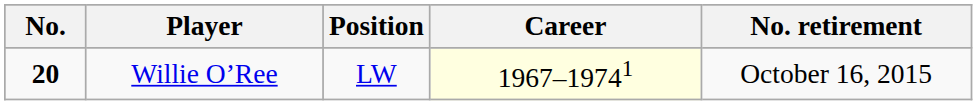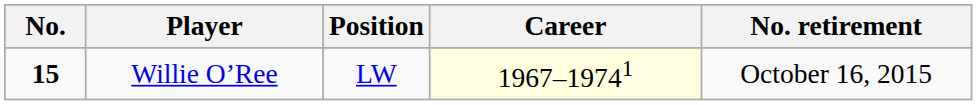Willie O’Ree | No.: 20 -> 15
